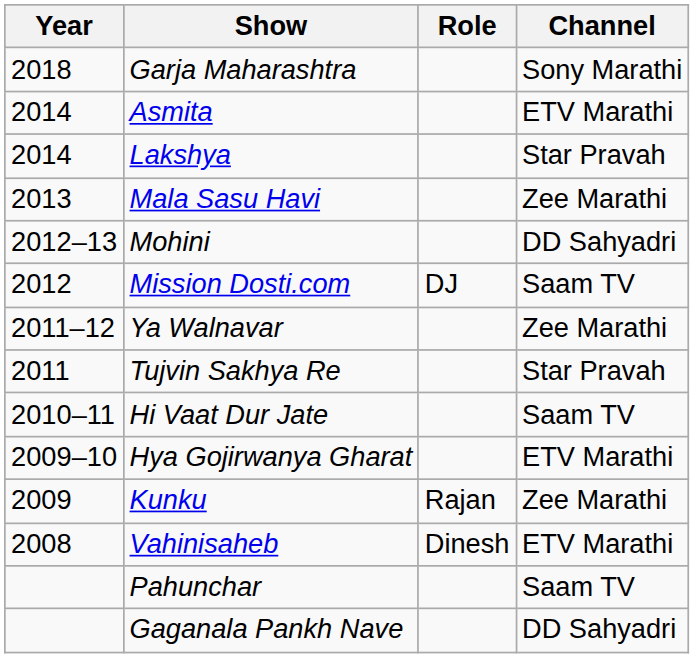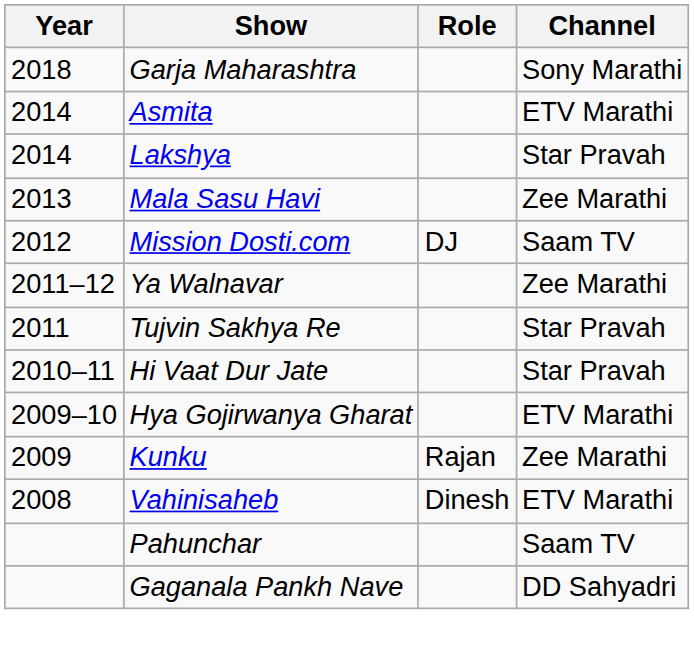- row: 2012–13 | Mohini | DD Sahyadri
Hi Vaat Dur Jate | Channel: Saam TV -> Star Pravah
